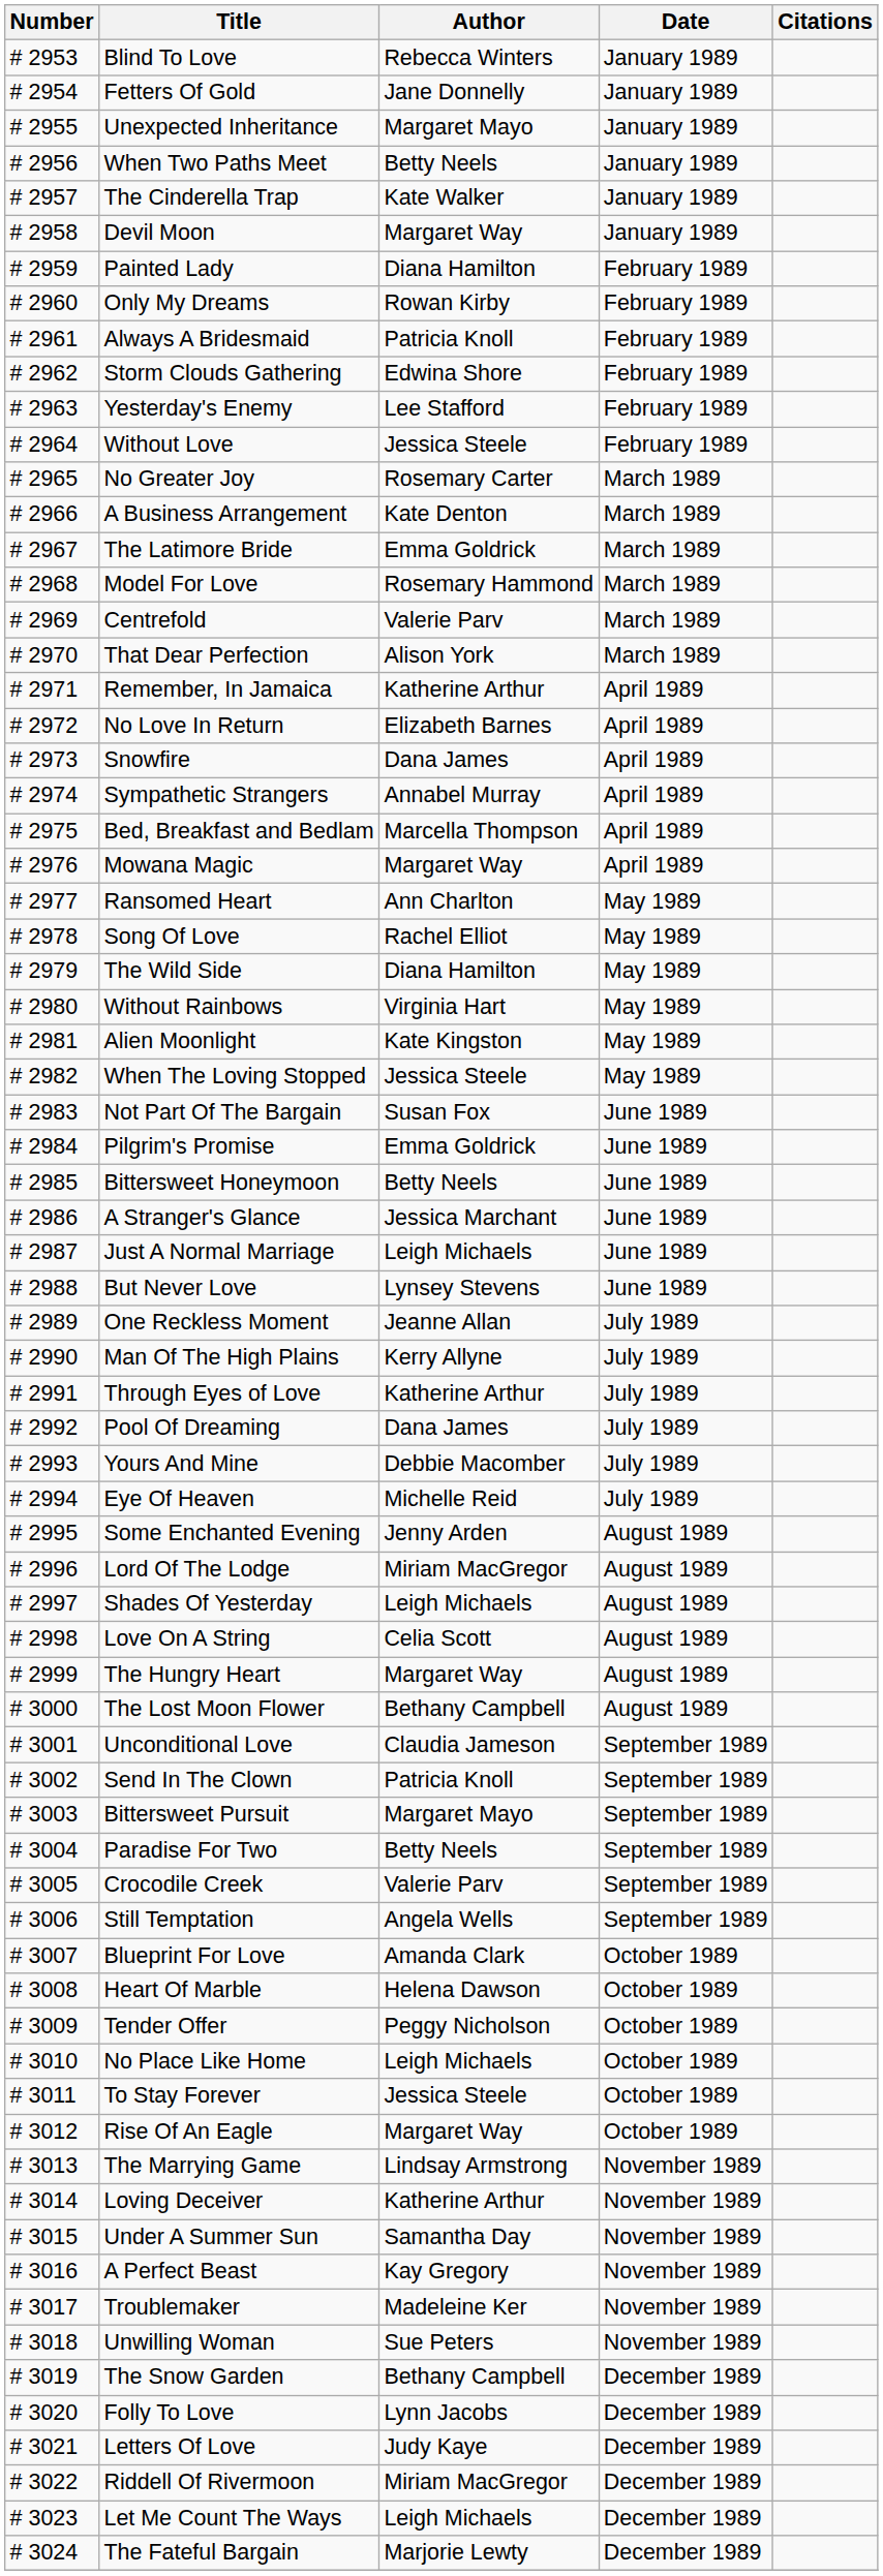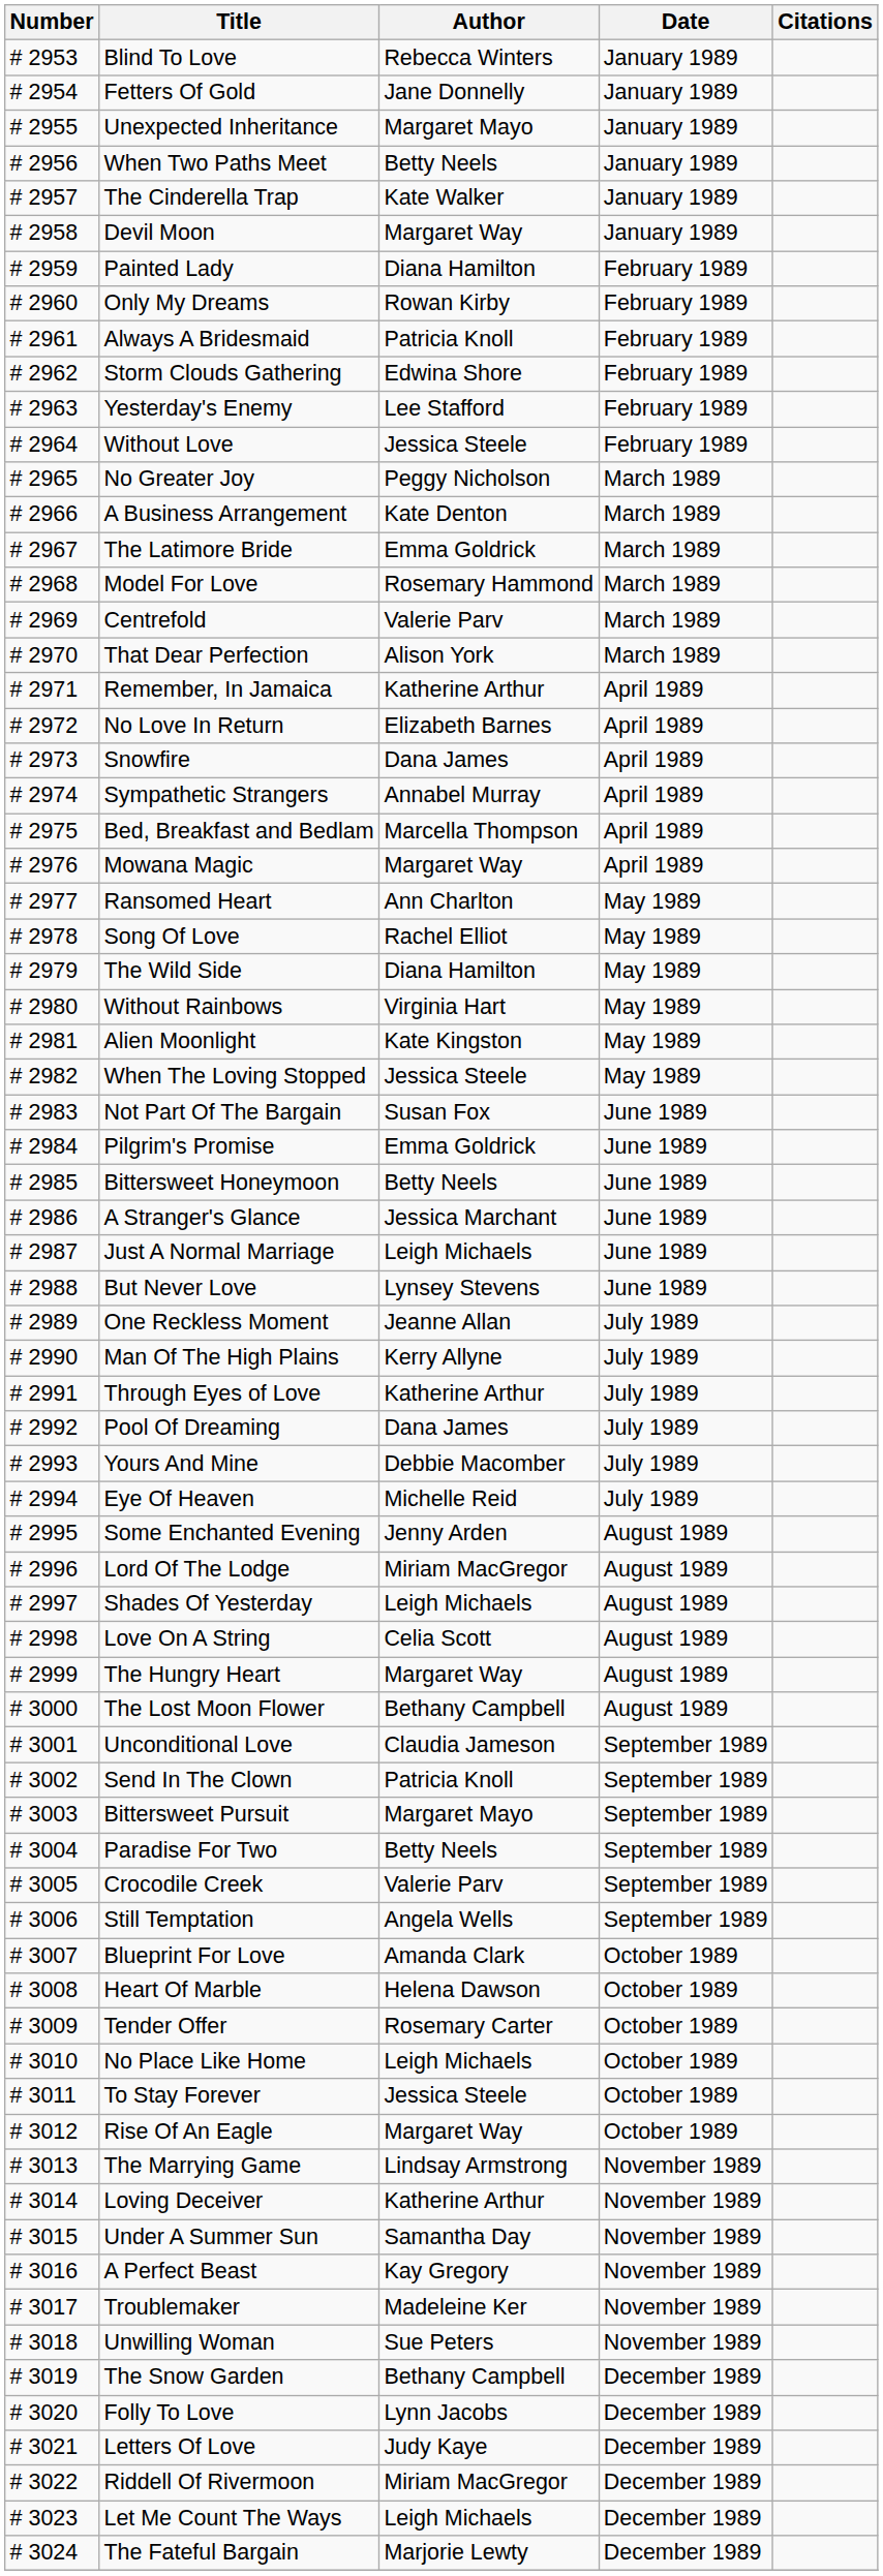No Greater Joy | Author: Rosemary Carter -> Peggy Nicholson
Tender Offer | Author: Peggy Nicholson -> Rosemary Carter
